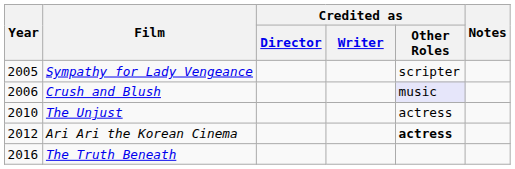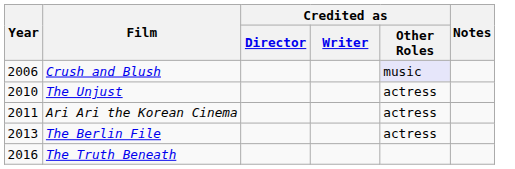- row: 2005 | Sympathy for Lady Vengeance | scripter
Ari Ari the Korean Cinema | Year: 2012 -> 2011
Ari Ari the Korean Cinema | Credited as / Other Roles: bold -> normal
+ row: 2013 | The Berlin File | actress
